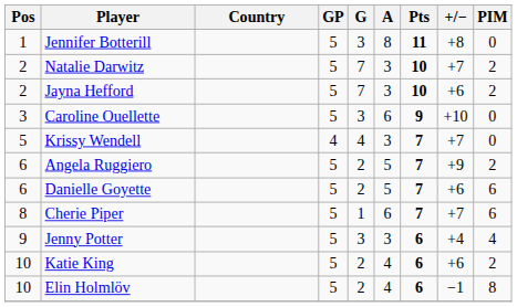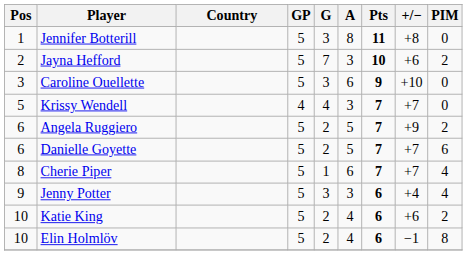- row: 2 | Natalie Darwitz | 5 | 7 | 3 | 10 | +7 | 2
Danielle Goyette | +/−: +6 -> +7
Cherie Piper | PIM: 6 -> 4
